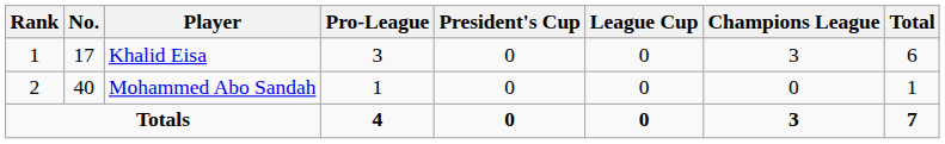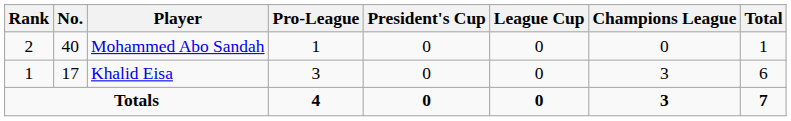rows swapped: Khalid Eisa <-> Mohammed Abo Sandah
